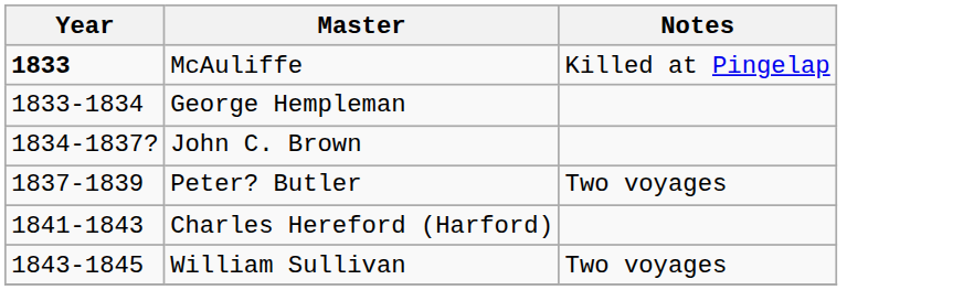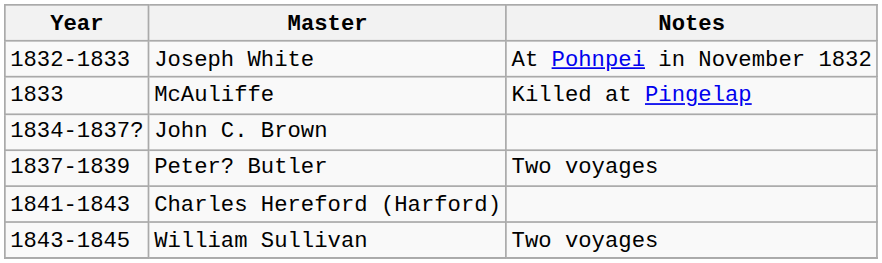+ row: 1832-1833 | Joseph White | At Pohnpei in November 1832
McAuliffe | Year: bold -> normal
- row: 1833-1834 | George Hempleman
